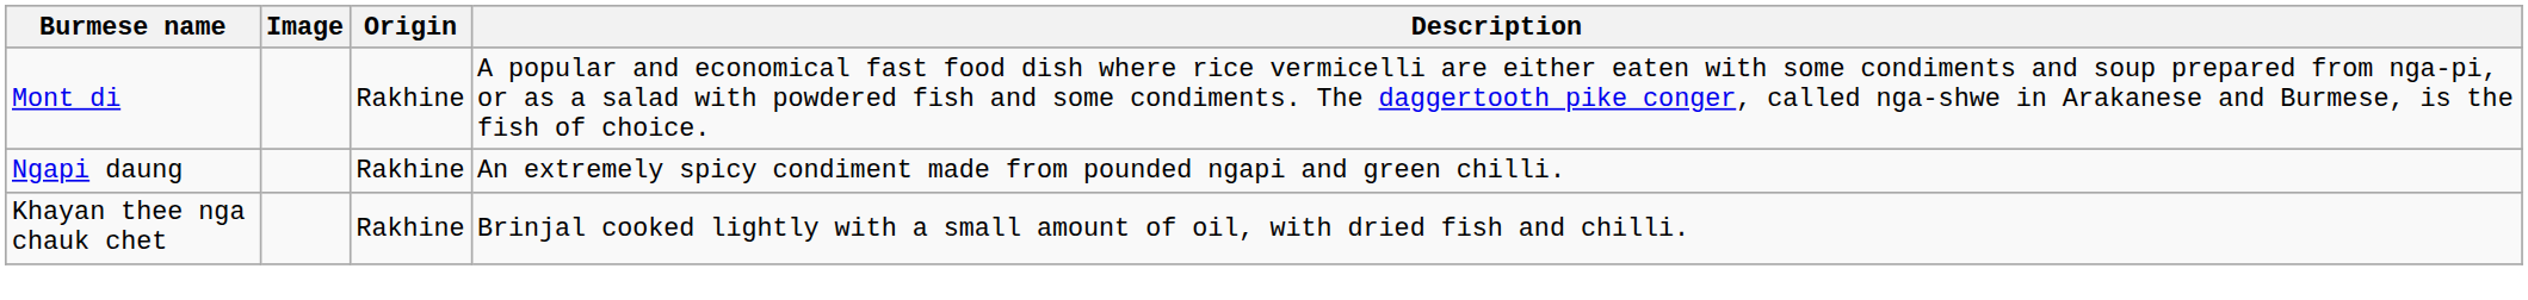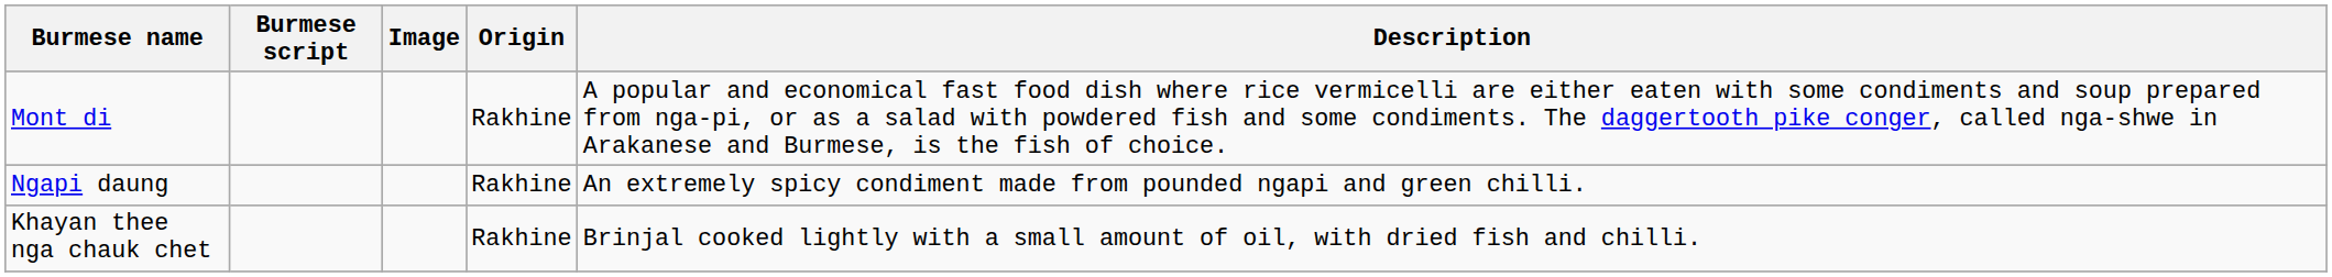+ column: Burmese script
